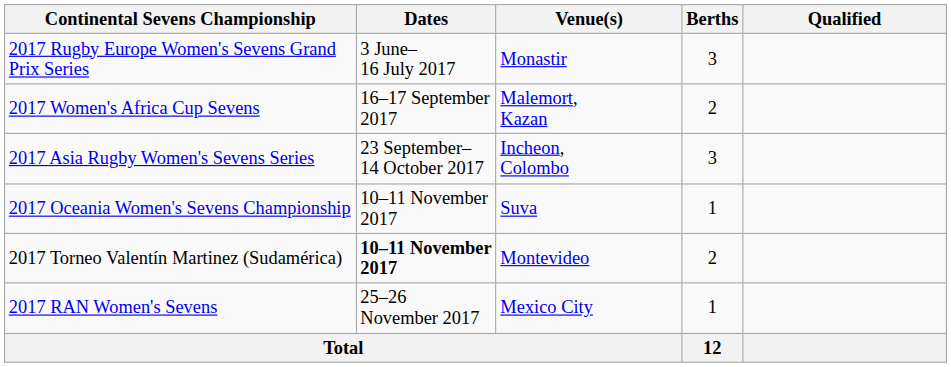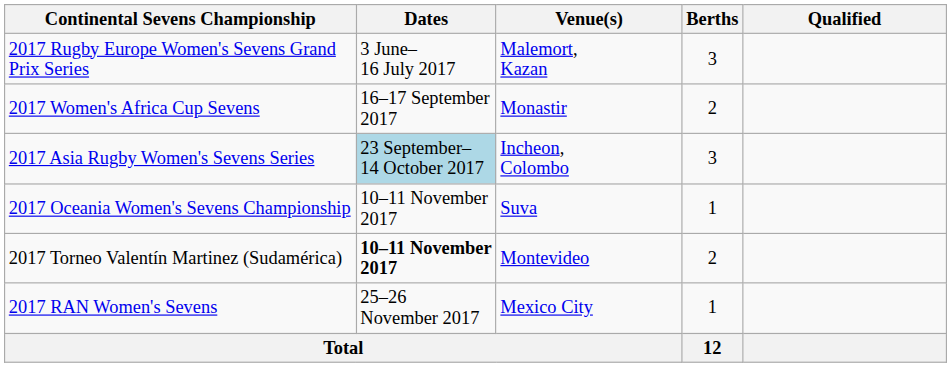2017 Rugby Europe Women's Sevens Grand Prix Series | Venue(s): Monastir -> Malemort, Kazan
2017 Women's Africa Cup Sevens | Venue(s): Malemort, Kazan -> Monastir
2017 Asia Rugby Women's Sevens Series | Dates: no background -> lightblue background
